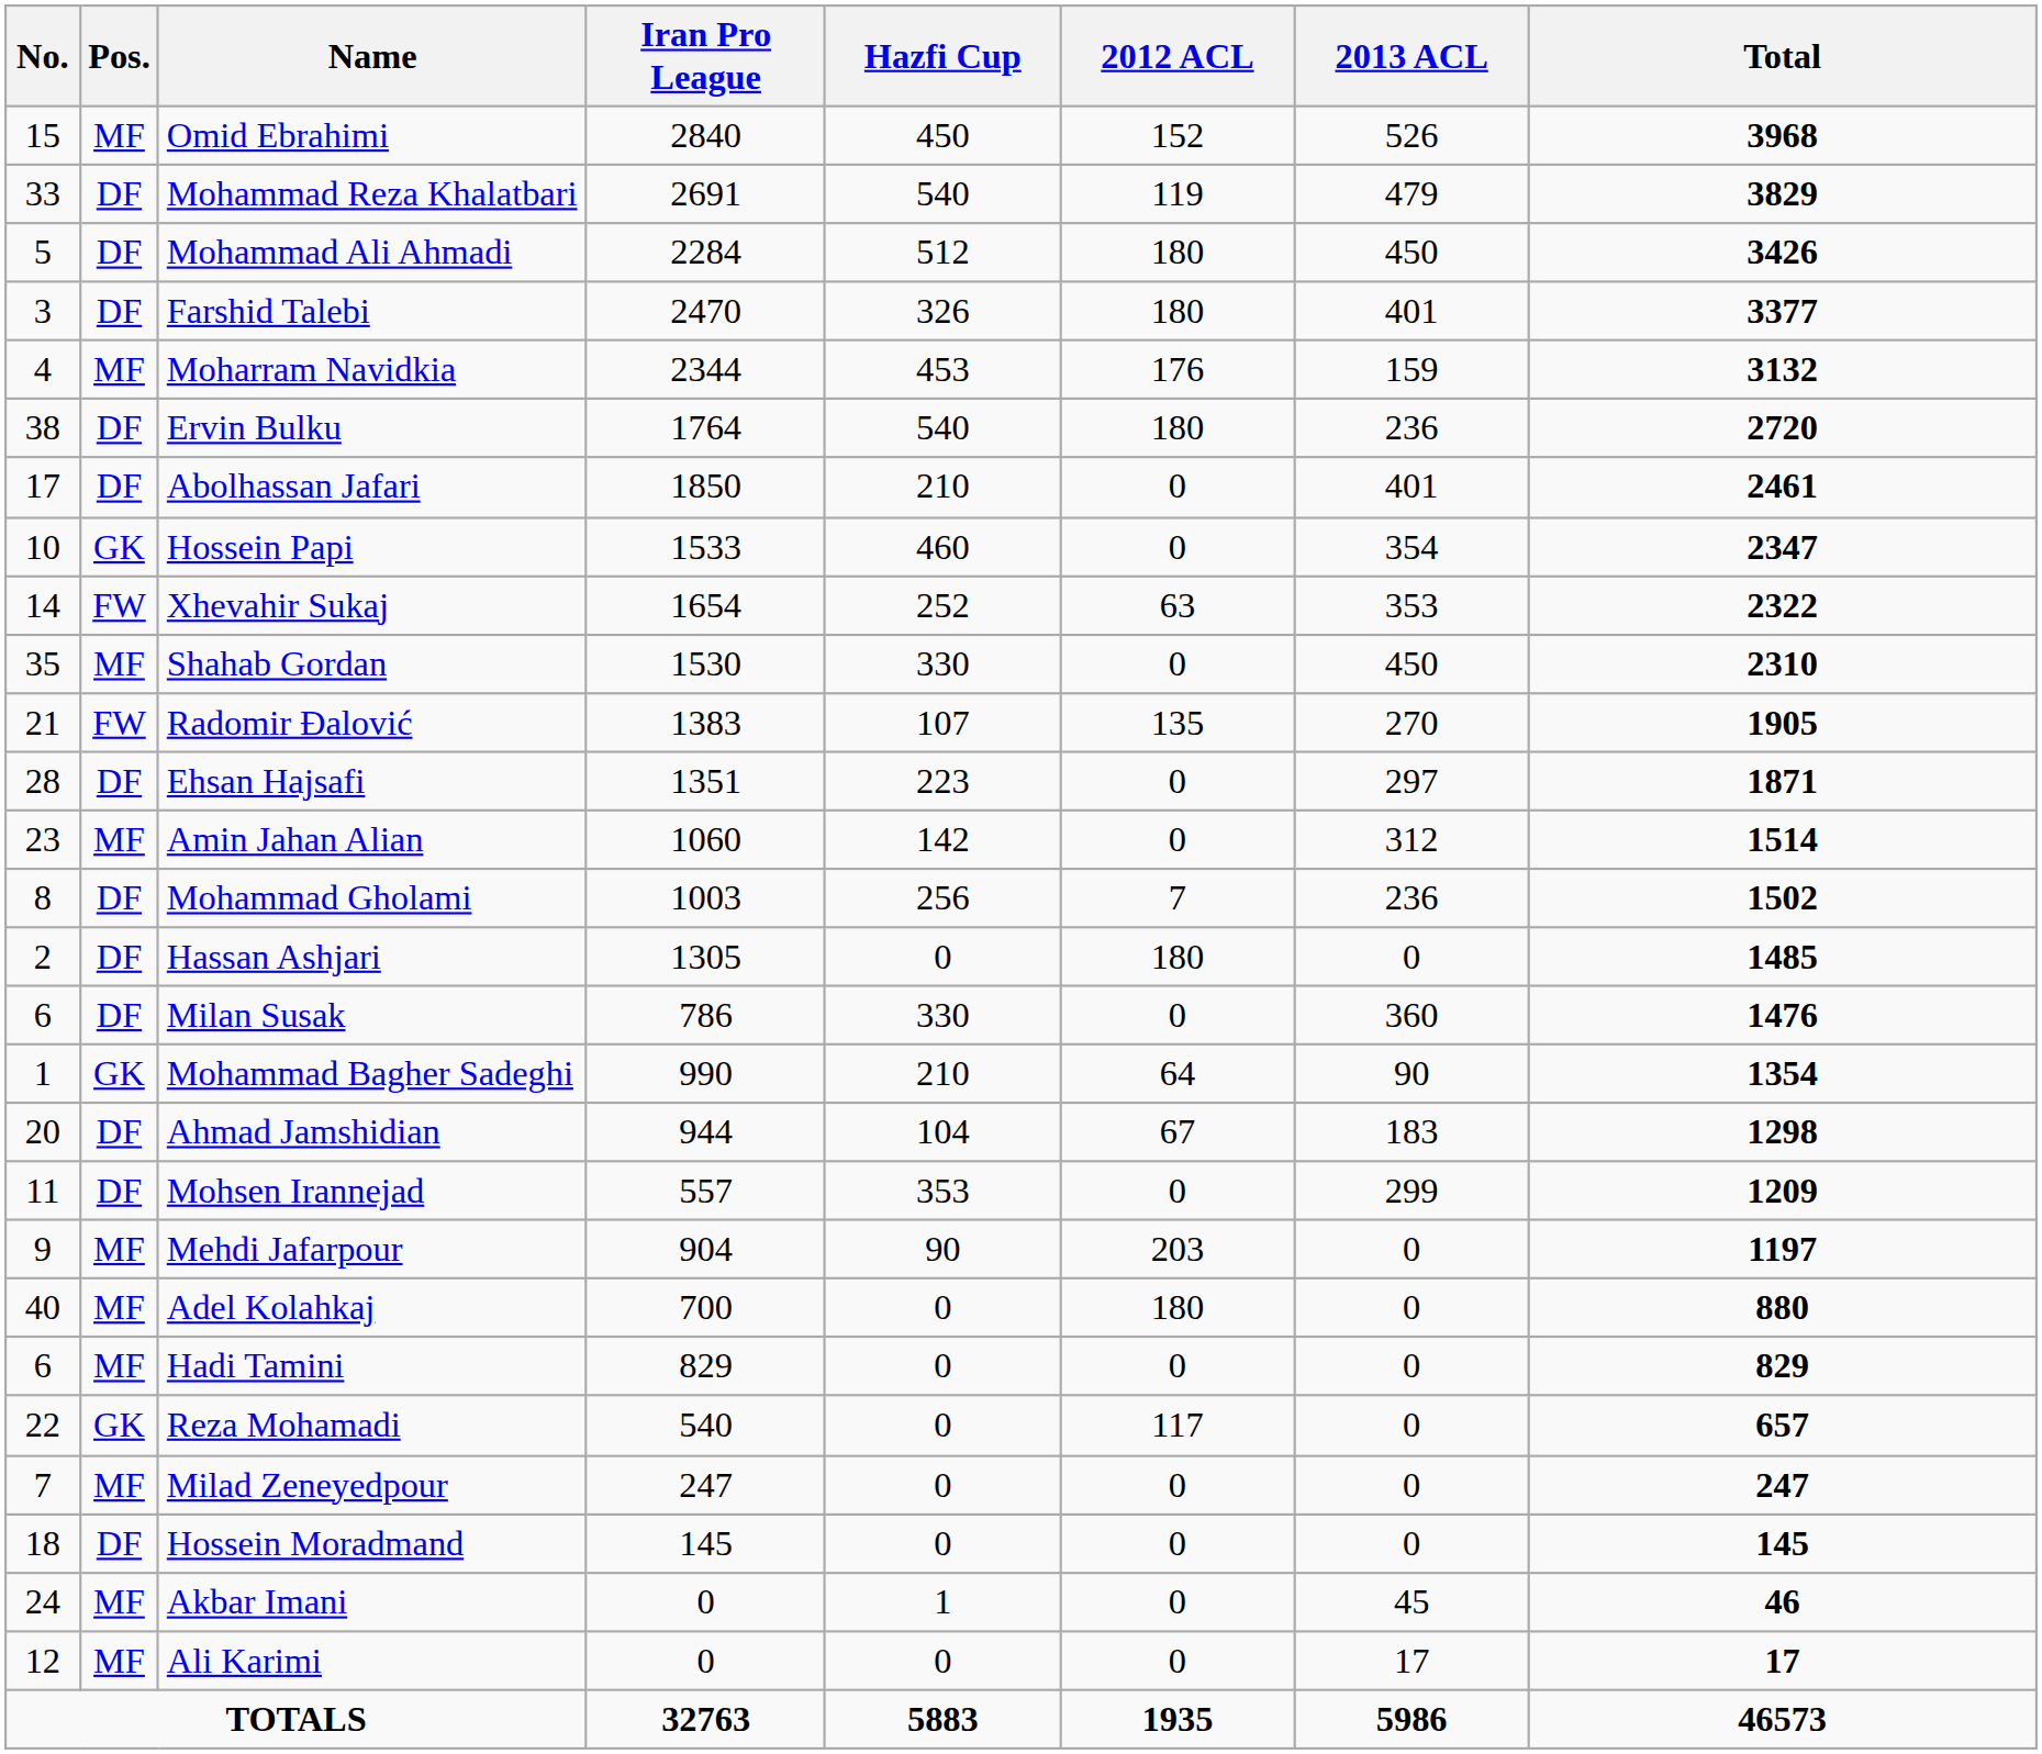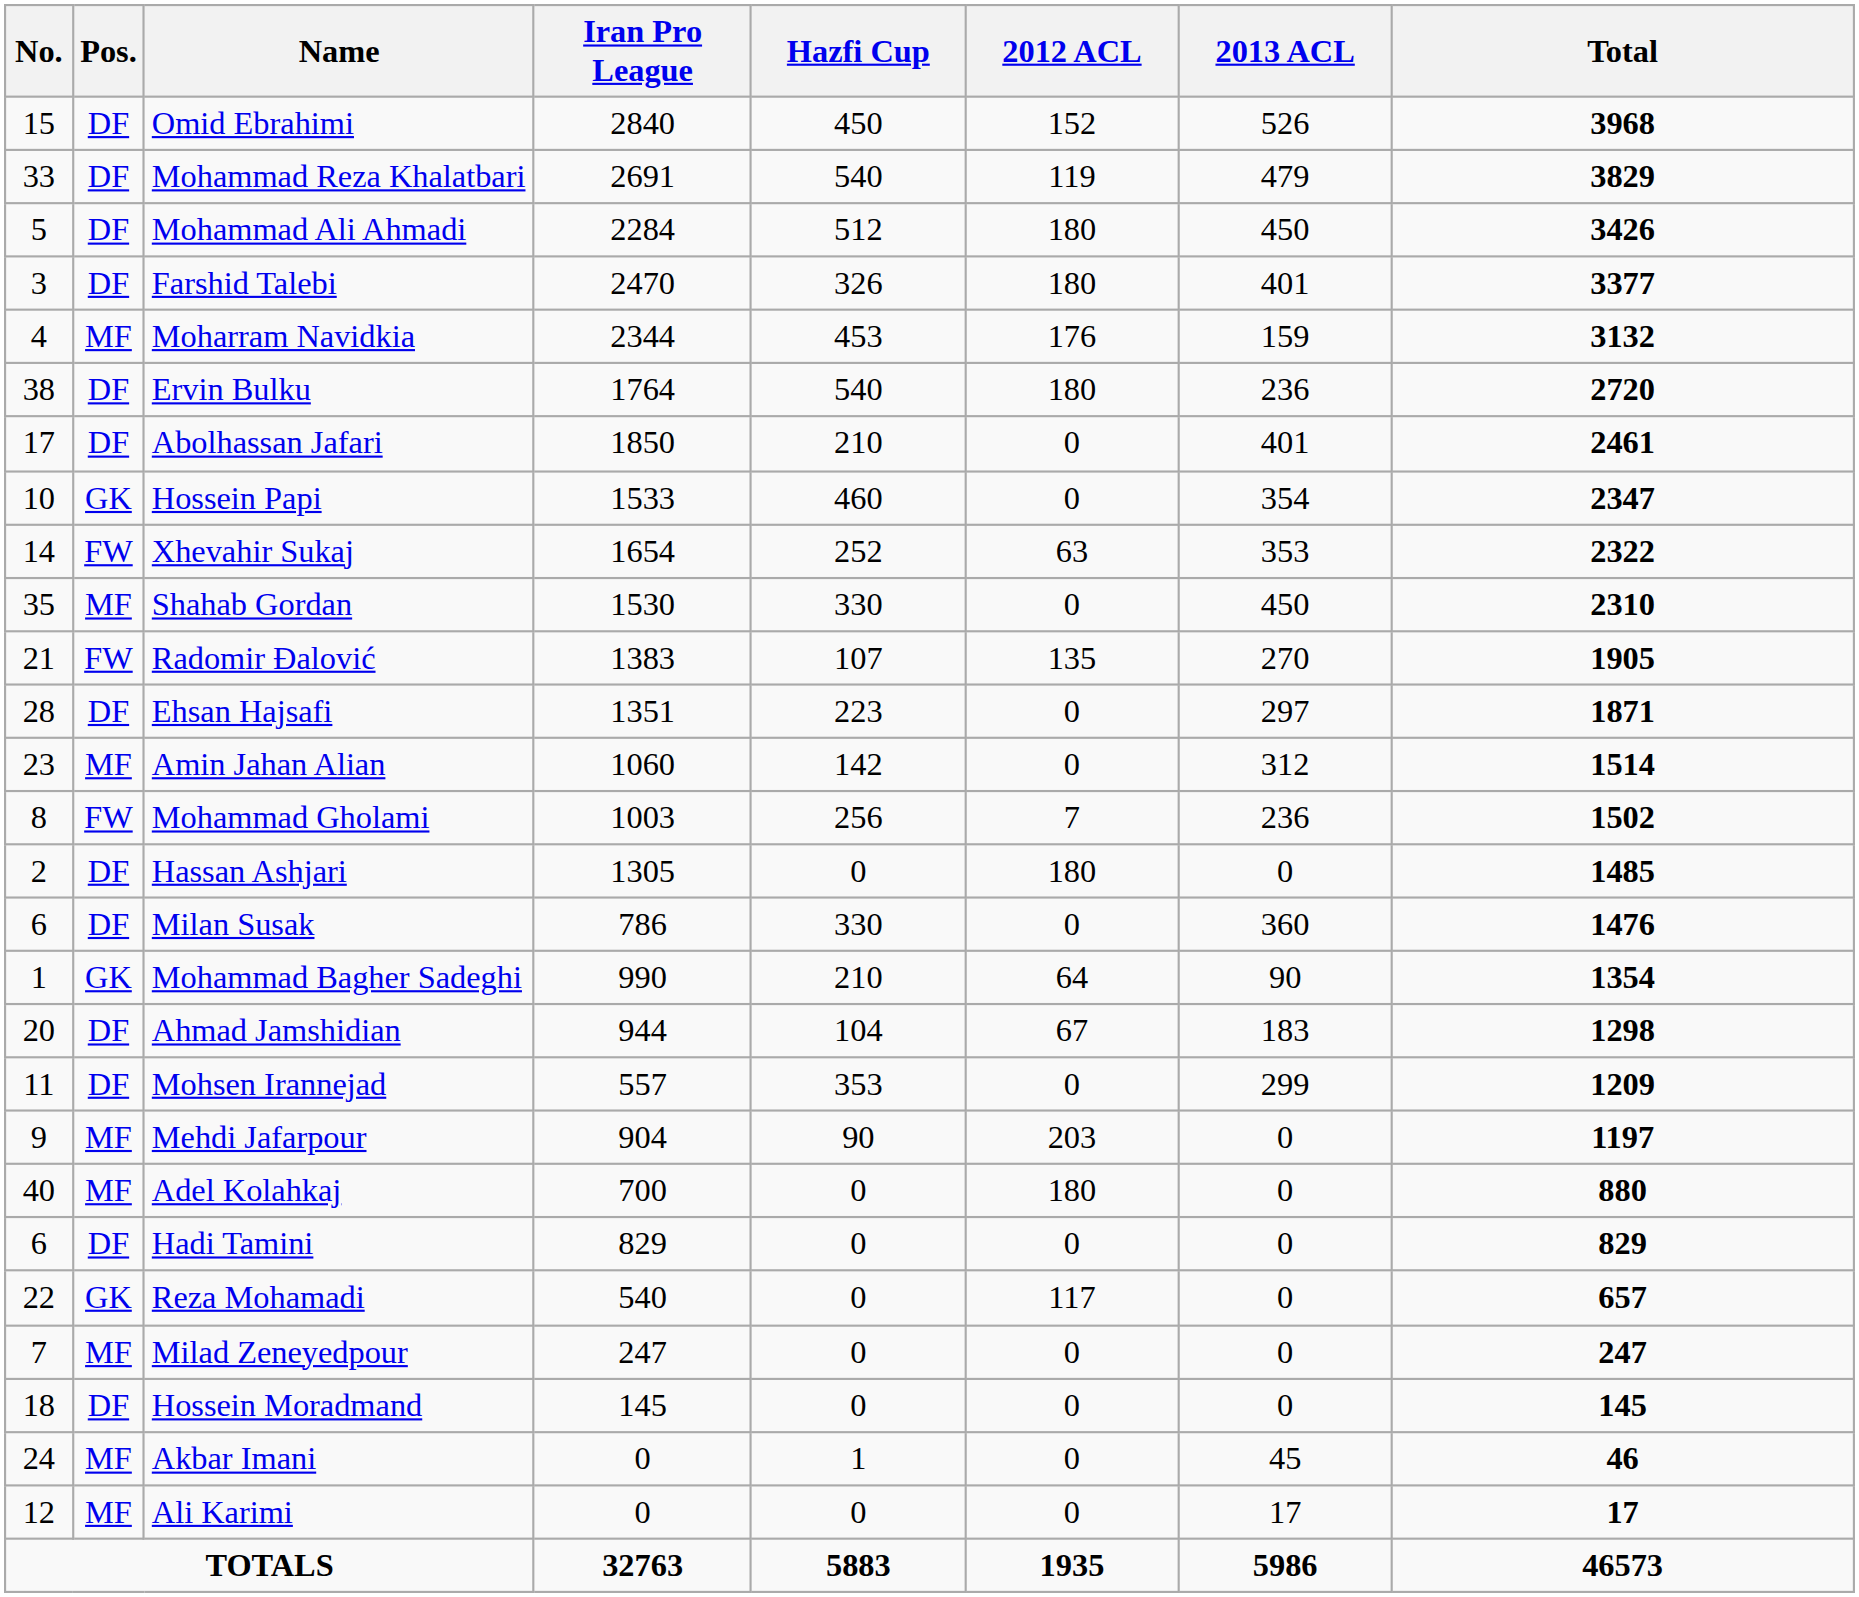Omid Ebrahimi | Pos.: MF -> DF
Mohammad Gholami | Pos.: DF -> FW
Hadi Tamini | Pos.: MF -> DF
